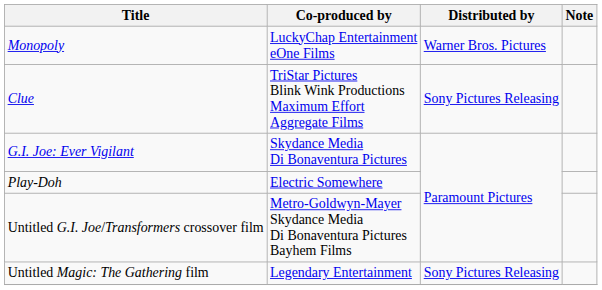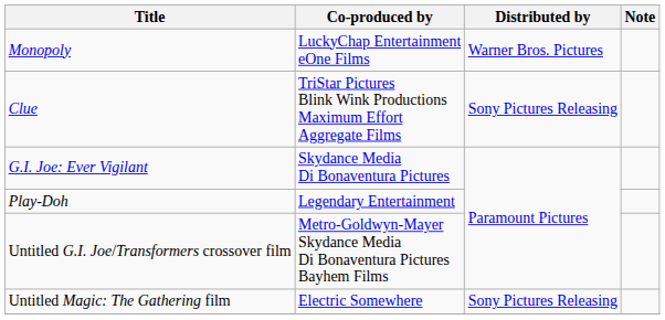Play-Doh | Co-produced by: Electric Somewhere -> Legendary Entertainment
Untitled Magic: The Gathering film | Co-produced by: Legendary Entertainment -> Electric Somewhere
